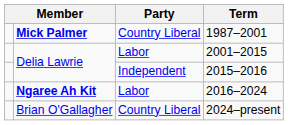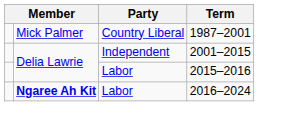1987–2001 | column 2: bold -> normal
2001–2015 | Party: Labor -> Independent
2015–2016 | Party: Independent -> Labor
- row: Brian O'Gallagher | Country Liberal | 2024–present
